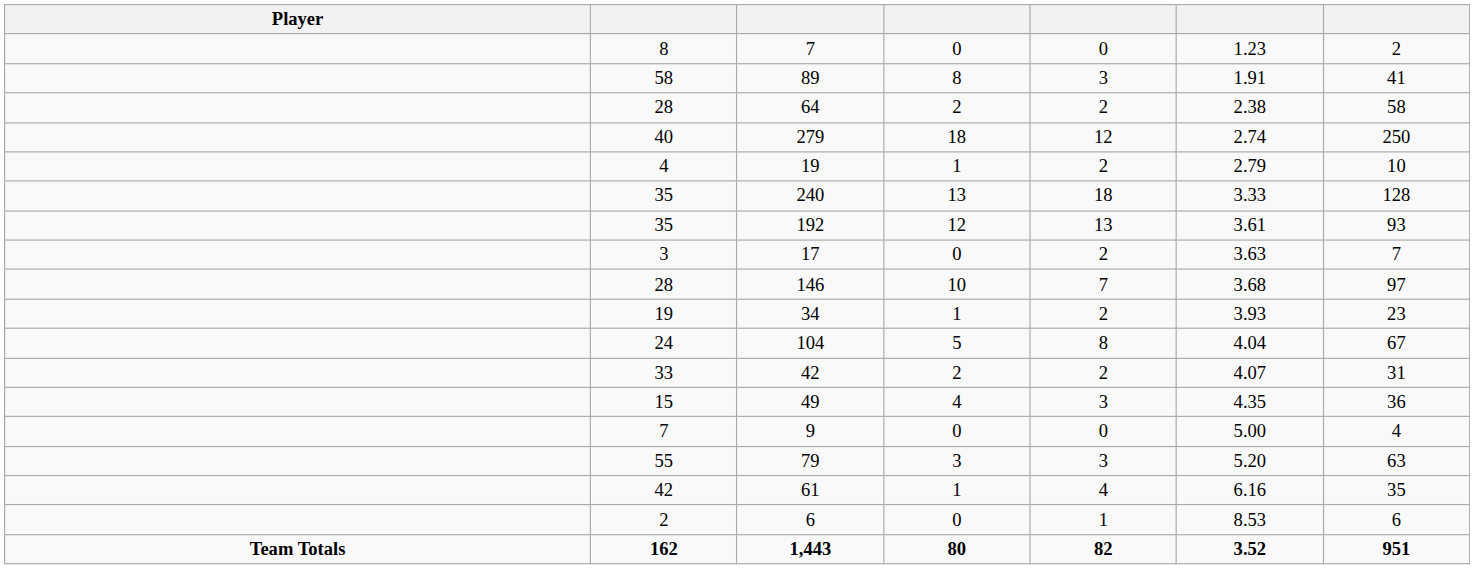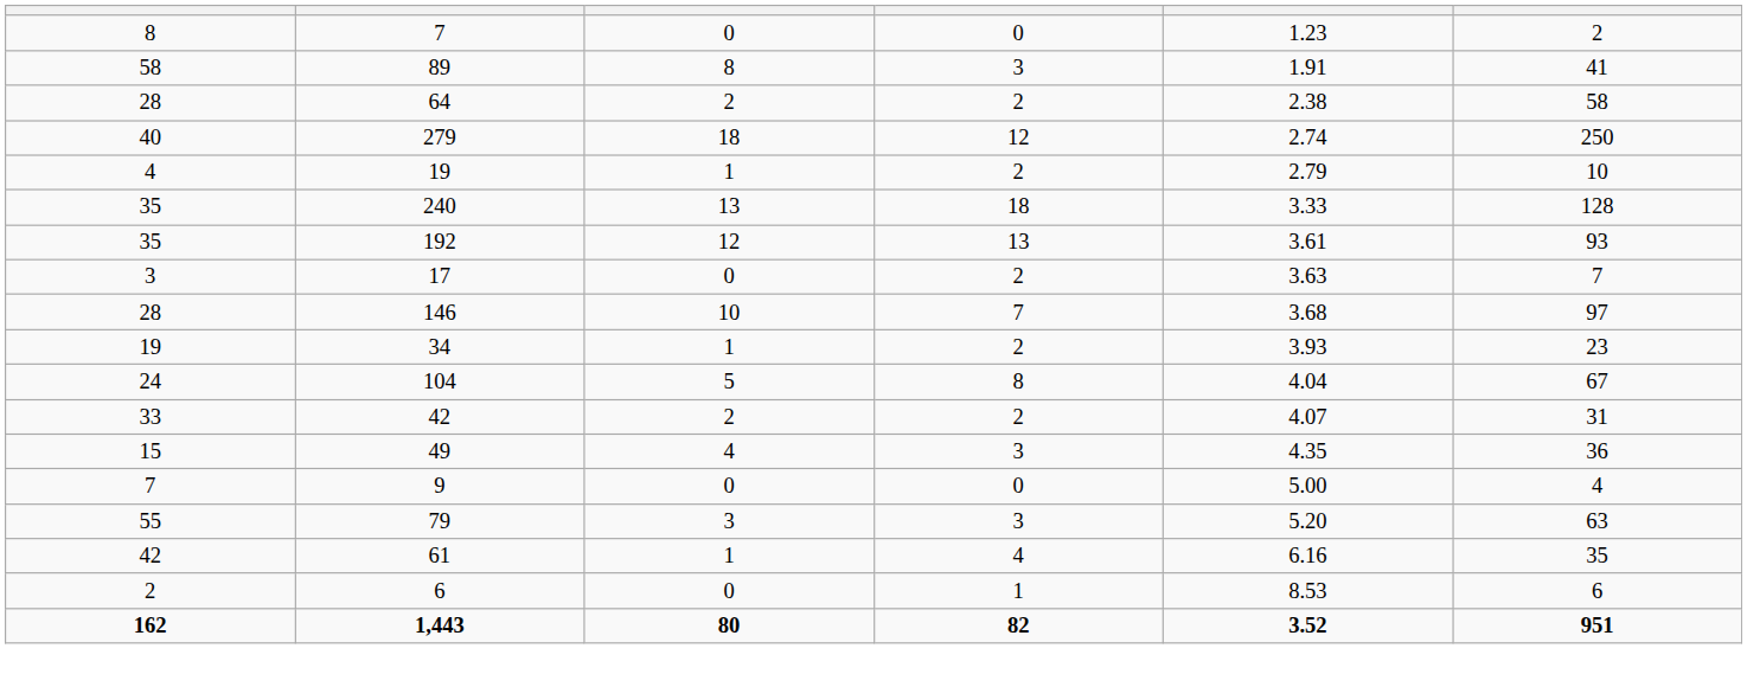- column: Player | Team Totals
